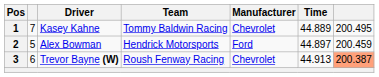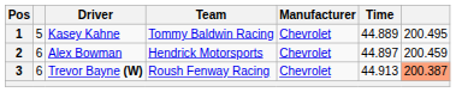1 | column 2: 7 -> 5
2 | column 2: 5 -> 6
2 | Manufacturer: Ford -> Chevrolet
